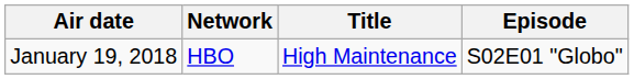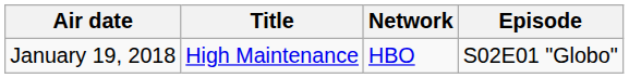columns swapped: Network <-> Title
